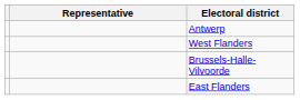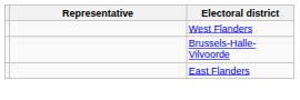- row: Antwerp
